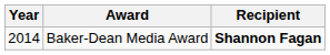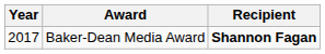Baker-Dean Media Award | Year: 2014 -> 2017
